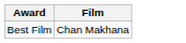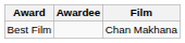+ column: Awardee
